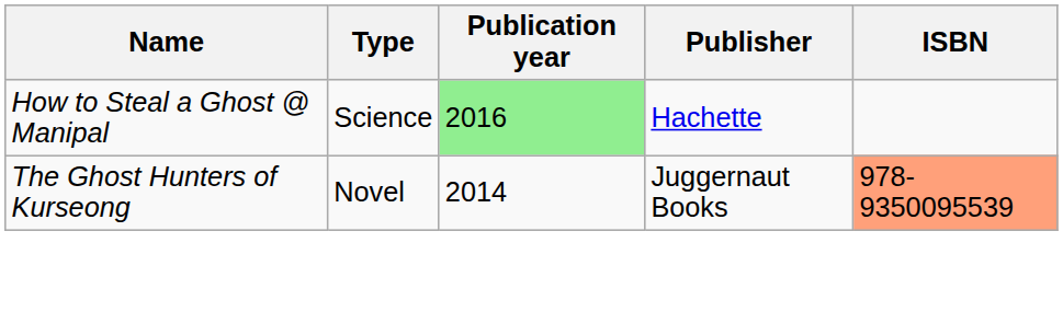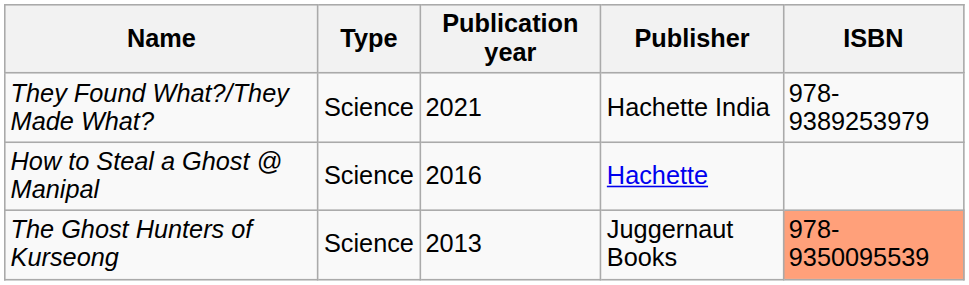+ row: They Found What?/They Made What? | Science | 2021 | Hachette India | 978-9389253979
How to Steal a Ghost @ Manipal | Publication year: lightgreen background -> no background
The Ghost Hunters of Kurseong | Type: Novel -> Science
The Ghost Hunters of Kurseong | Publication year: 2014 -> 2013
